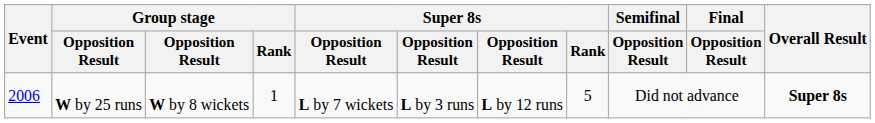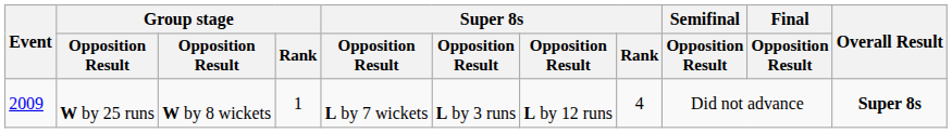W by 25 runs | Event: 2006 -> 2009
W by 25 runs | Super 8s / Rank: 5 -> 4
